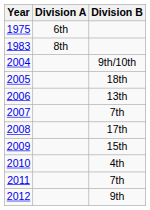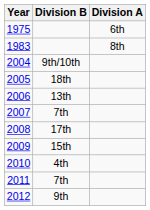columns swapped: Division A <-> Division B
